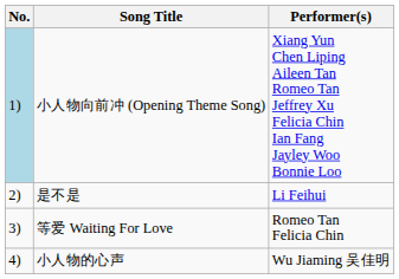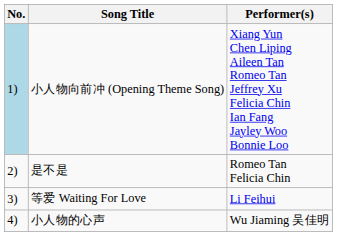是不是 | Performer(s): Li Feihui -> Romeo Tan Felicia Chin
等爱 Waiting For Love | Performer(s): Romeo Tan Felicia Chin -> Li Feihui
